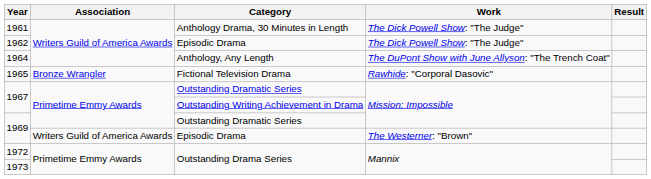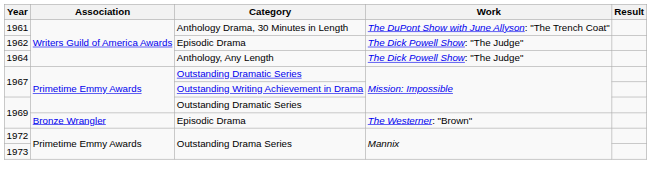1961 | Work: The Dick Powell Show: "The Judge" -> The DuPont Show with June Allyson: "The Trench Coat"
1964 | Work: The DuPont Show with June Allyson: "The Trench Coat" -> The Dick Powell Show: "The Judge"
- row: 1965 | Bronze Wrangler | Fictional Television Drama | Rawhide: "Corporal Dasovic"
1969 / Episodic Drama | Association: Writers Guild of America Awards -> Bronze Wrangler
